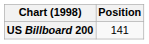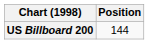US Billboard 200 | Position: 141 -> 144
